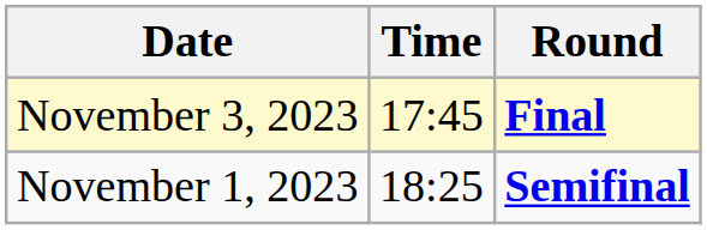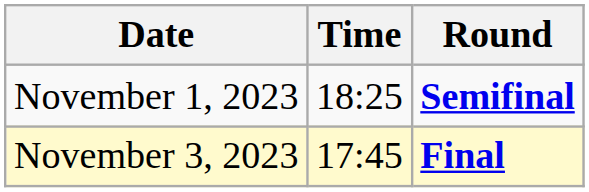rows swapped: November 1, 2023 <-> November 3, 2023
